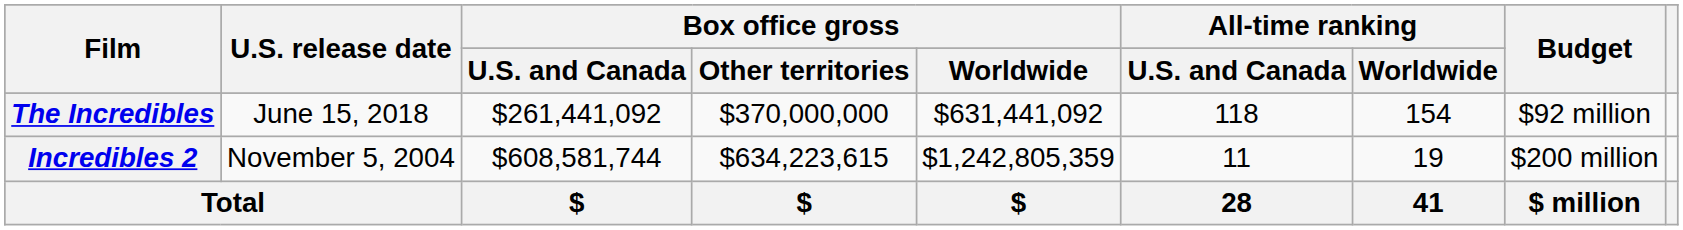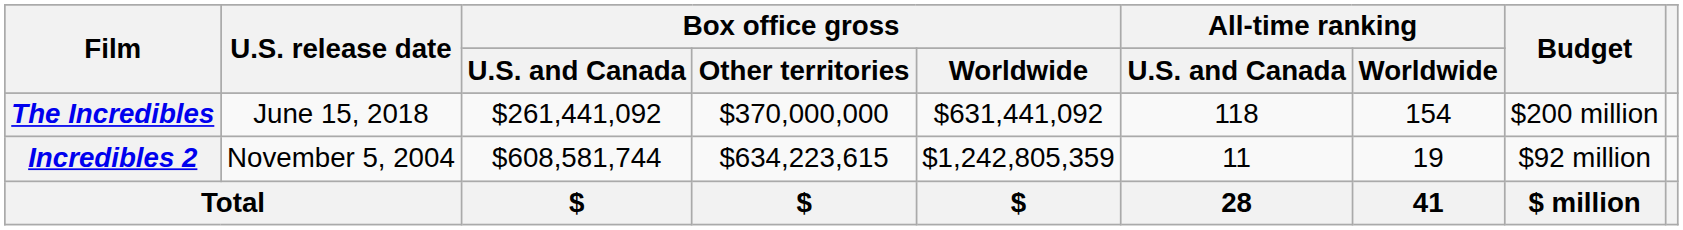The Incredibles | Budget: $92 million -> $200 million
Incredibles 2 | Budget: $200 million -> $92 million
